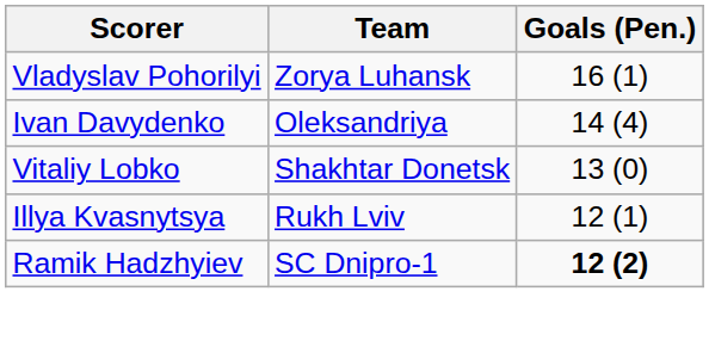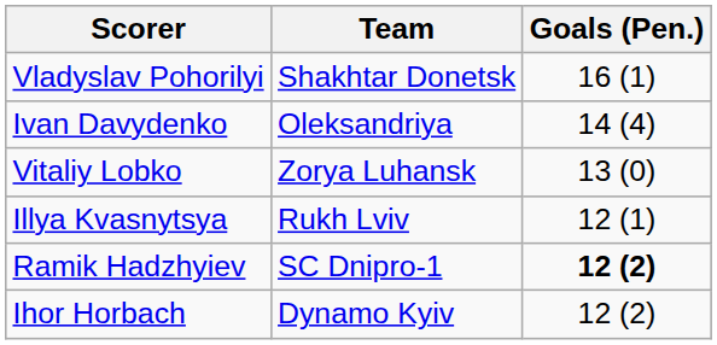Vladyslav Pohorilyi | Team: Zorya Luhansk -> Shakhtar Donetsk
Vitaliy Lobko | Team: Shakhtar Donetsk -> Zorya Luhansk
+ row: Ihor Horbach | Dynamo Kyiv | 12 (2)
